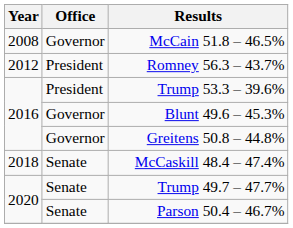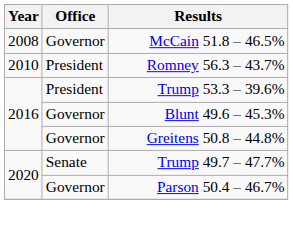Romney 56.3 – 43.7% | Year: 2012 -> 2010
- row: 2018 | Senate | McCaskill 48.4 – 47.4%
Parson 50.4 – 46.7% | Office: Senate -> Governor
